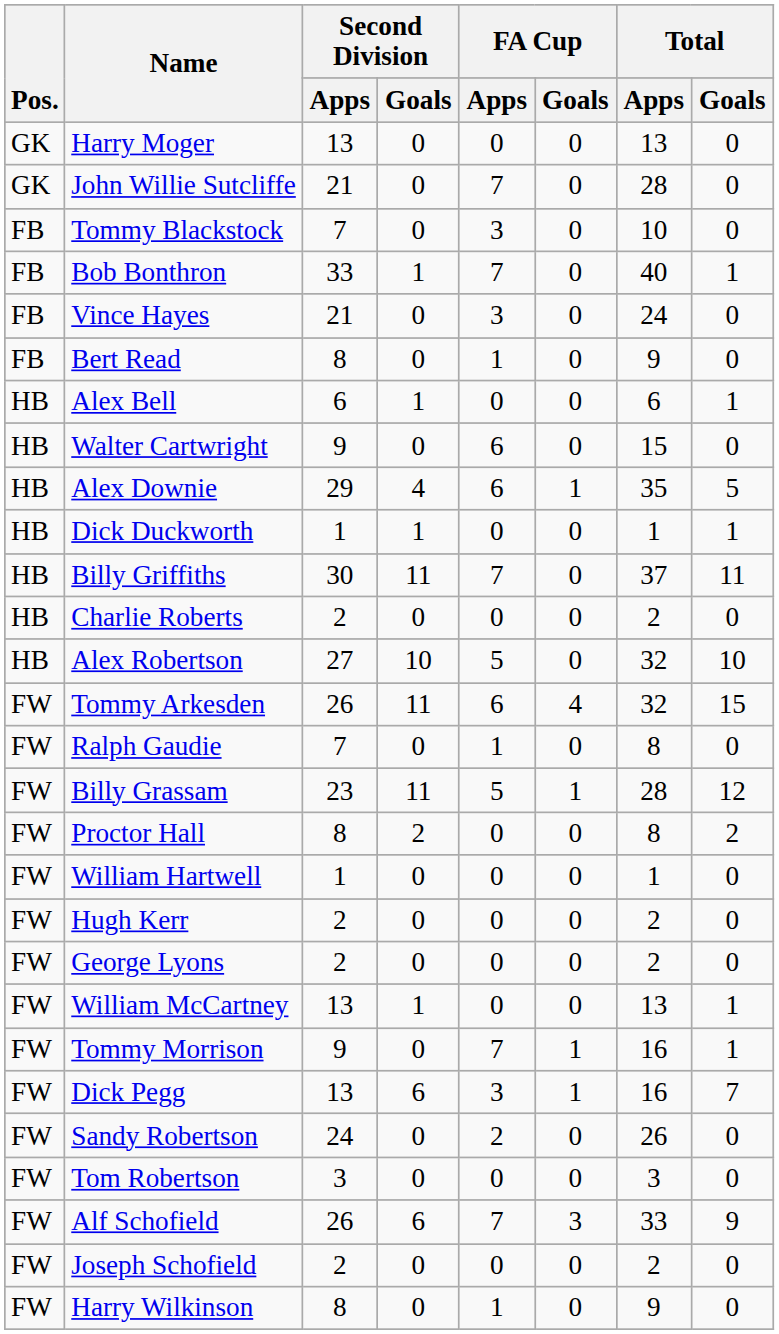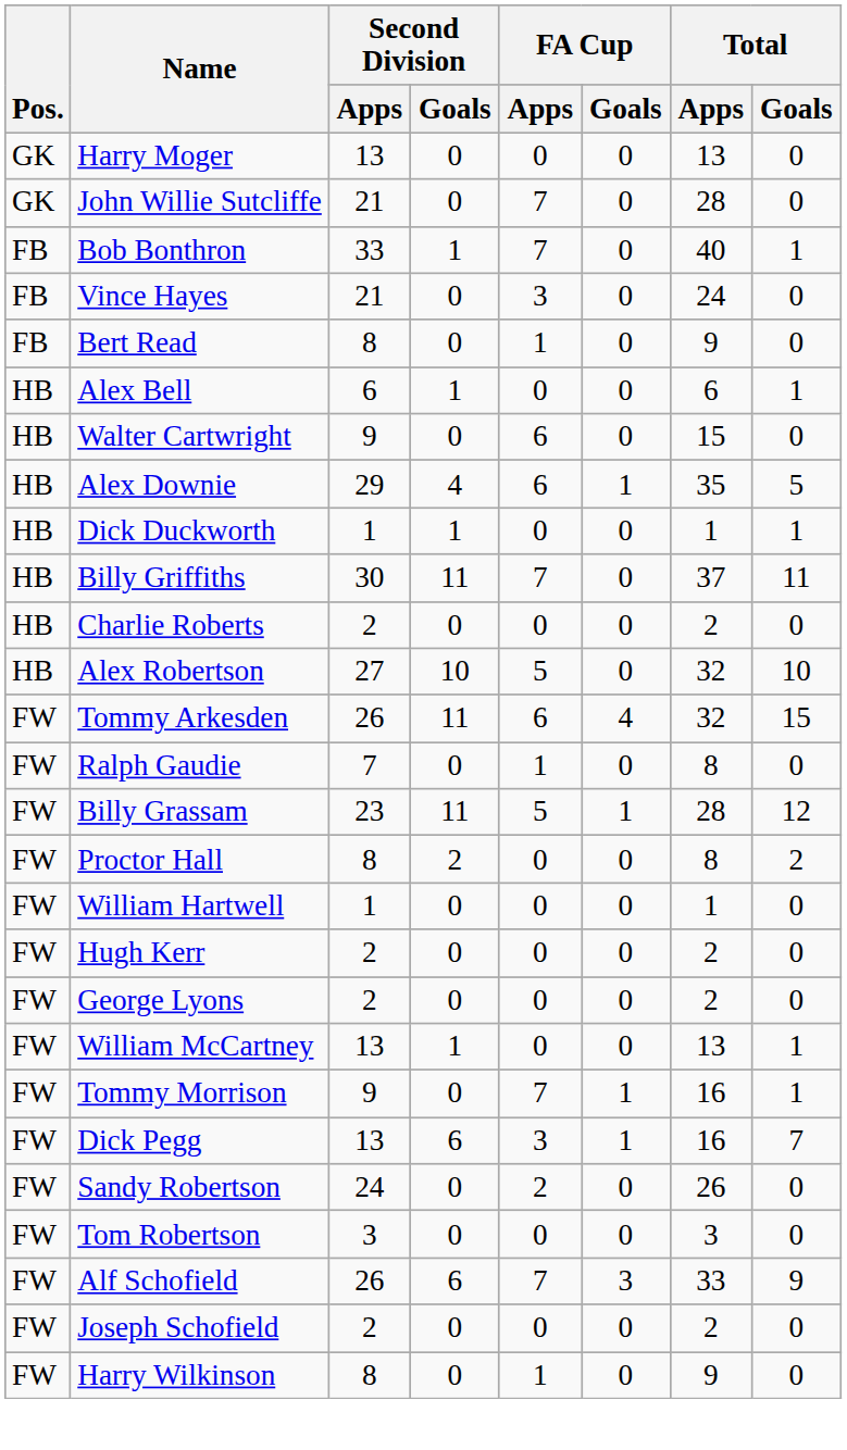- row: FB | Tommy Blackstock | 7 | 0 | 3 | 0 | 10 | 0
